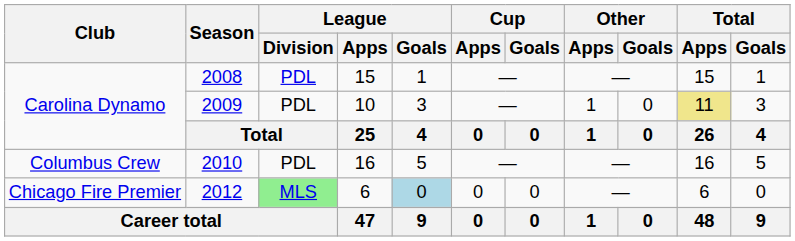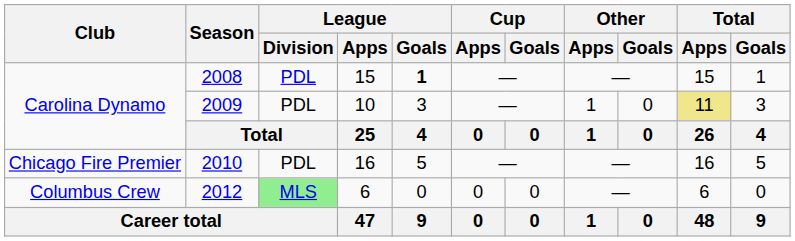2008 | League / Goals: normal -> bold
2010 | Club: Columbus Crew -> Chicago Fire Premier
2012 | Club: Chicago Fire Premier -> Columbus Crew
2012 | League / Goals: lightblue background -> no background
